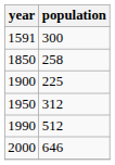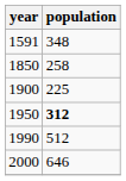1591 | population: 300 -> 348
1950 | population: normal -> bold
